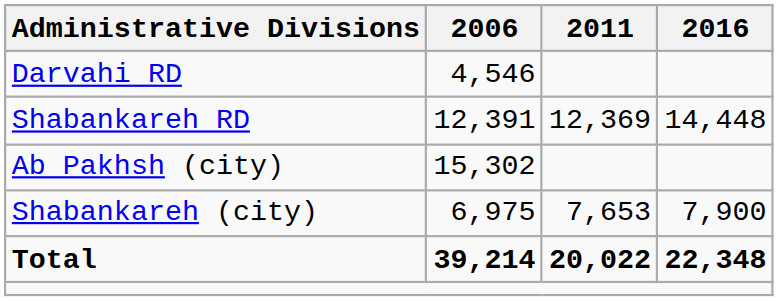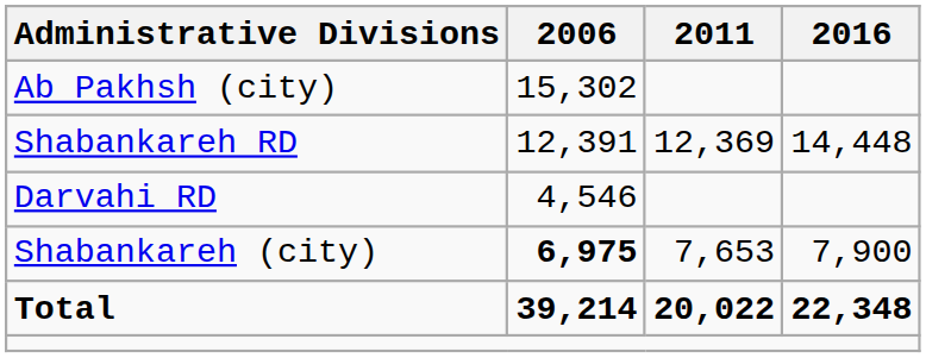rows swapped: Darvahi RD <-> Ab Pakhsh (city)
Shabankareh (city) | 2006: normal -> bold
